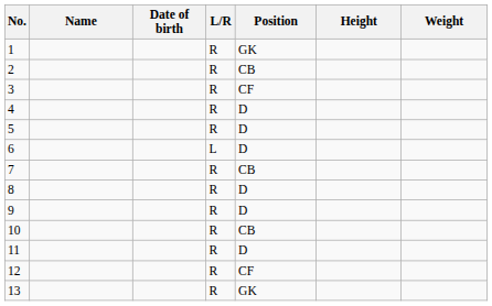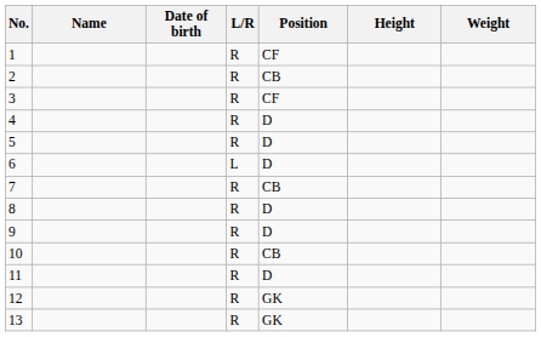1 | Position: GK -> CF
12 | Position: CF -> GK
